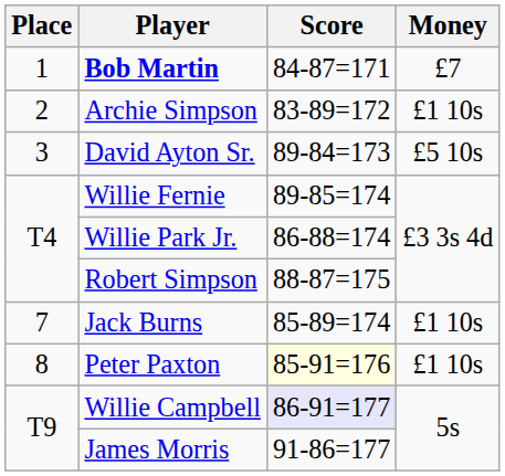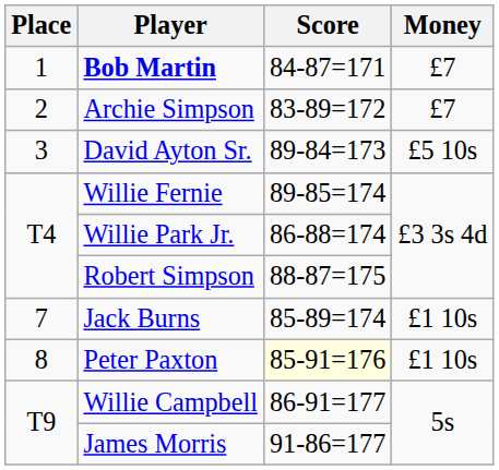Archie Simpson | Money: £1 10s -> £7
Willie Campbell | Score: lavender background -> no background
